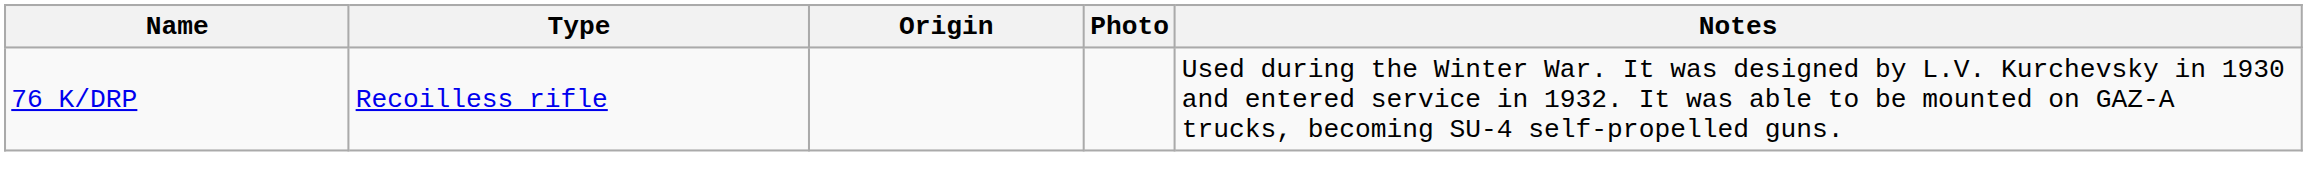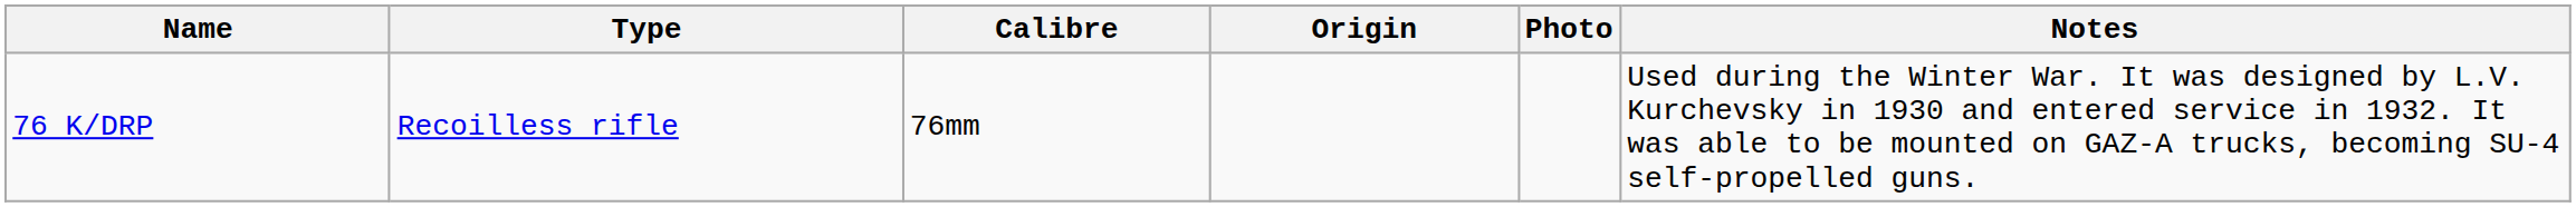+ column: Calibre | 76mm
